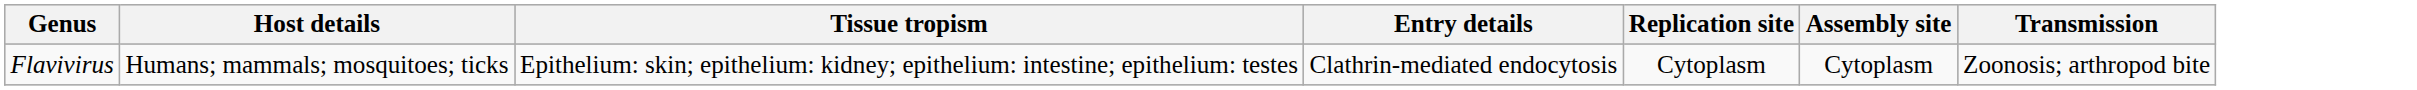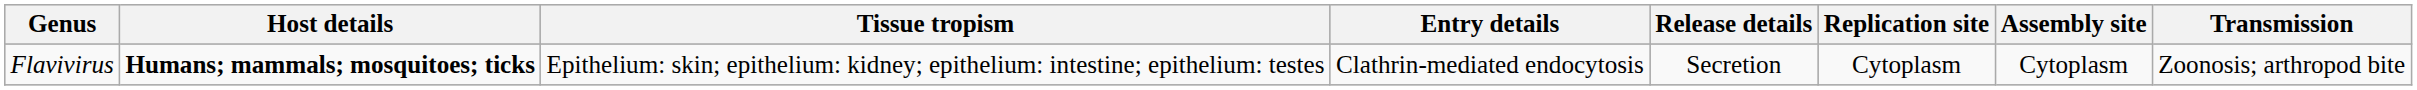+ column: Release details | Secretion
Flavivirus | Host details: normal -> bold
